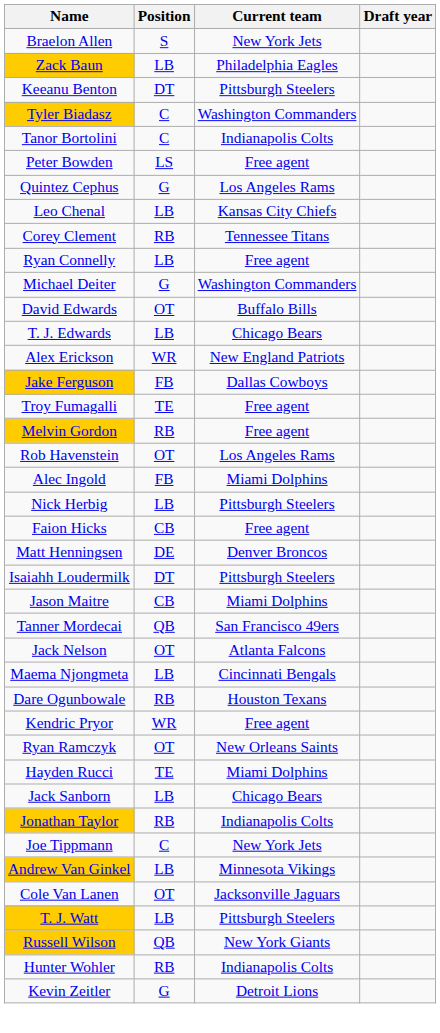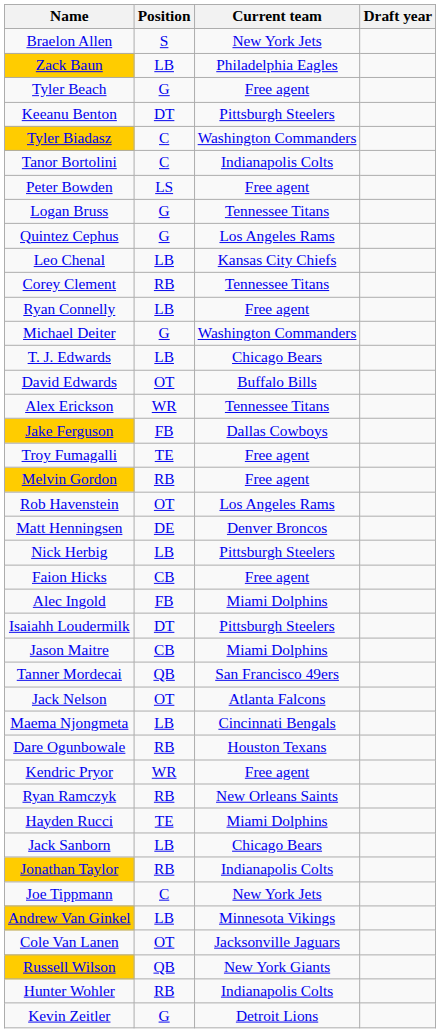+ row: Tyler Beach | G | Free agent
+ row: Logan Bruss | G | Tennessee Titans
rows swapped: David Edwards <-> T. J. Edwards
Alex Erickson | Current team: New England Patriots -> Tennessee Titans
rows swapped: Matt Henningsen <-> Alec Ingold
Ryan Ramczyk | Position: OT -> RB
- row: T. J. Watt | LB | Pittsburgh Steelers
